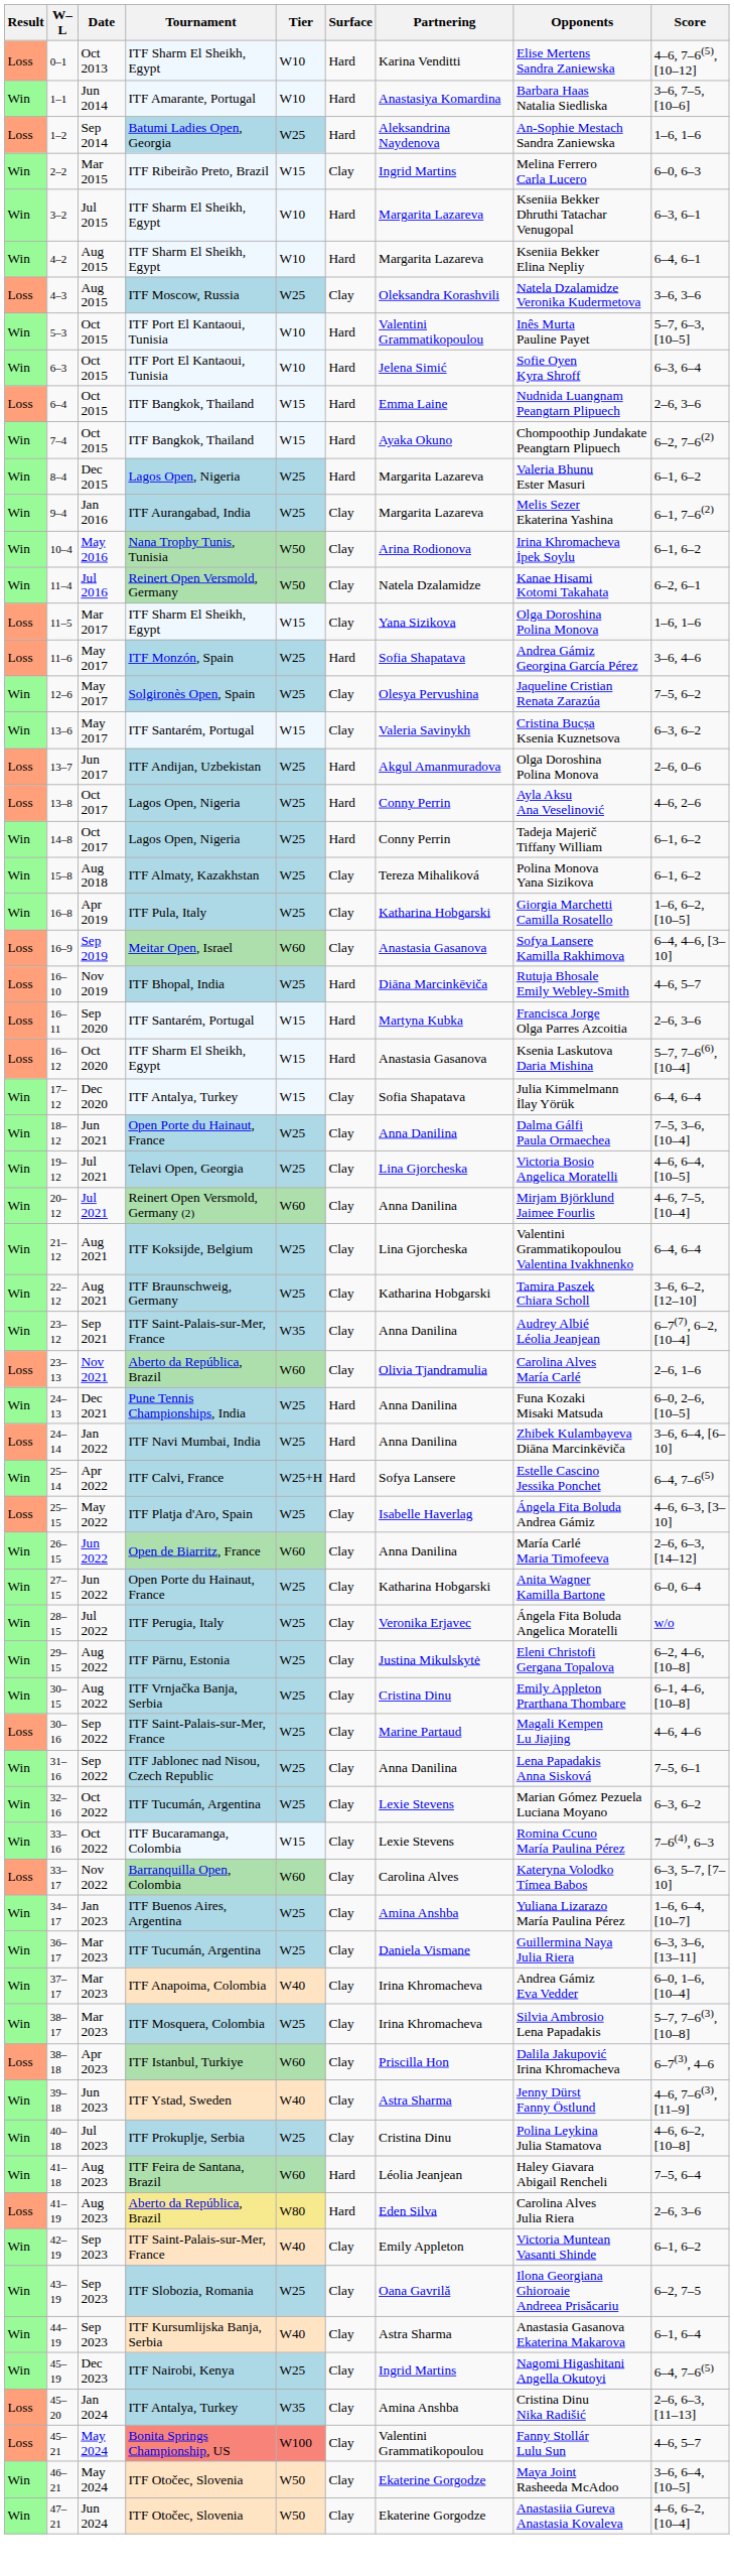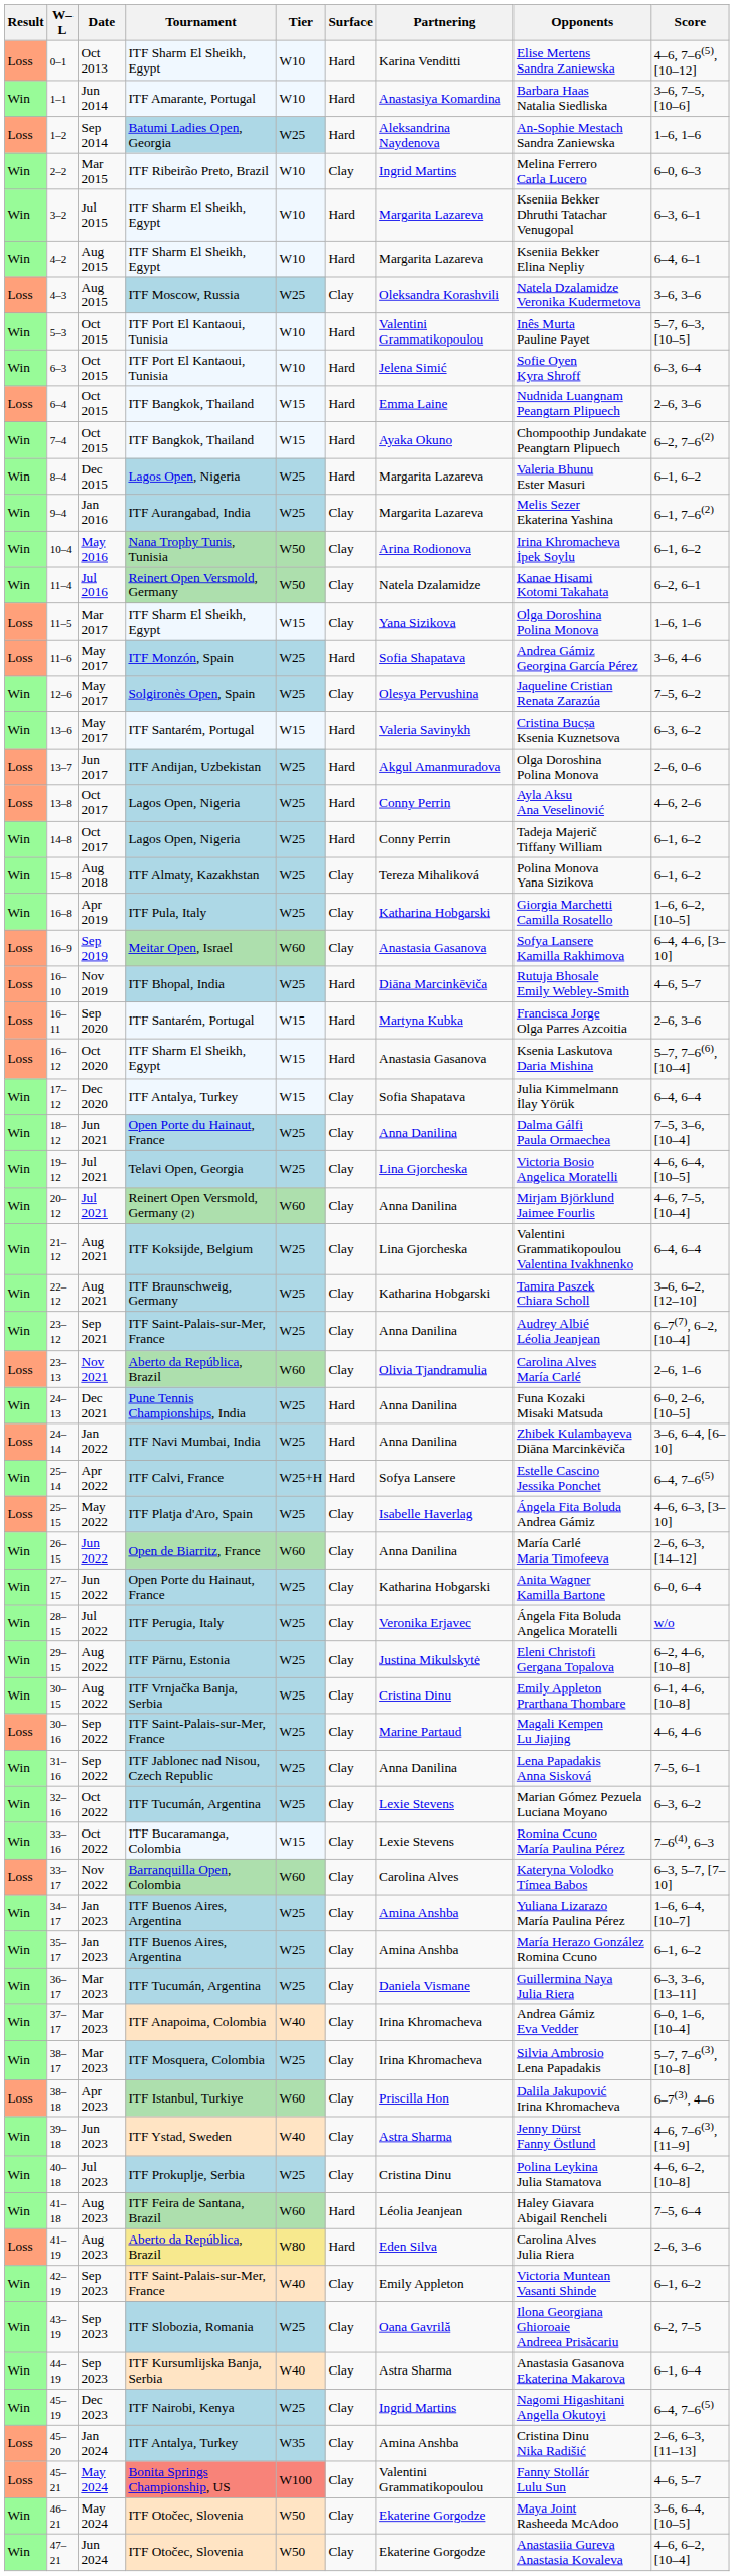2–2 | Tier: W15 -> W10
13–6 | Surface: Clay -> Hard
23–12 | Tier: W35 -> W25
+ row: Win | 35–17 | Jan 2023 | ITF Buenos Aires, Argentina | W25 | Clay | Amina Anshba | María Herazo González Romina Ccuno | 6–1, 6–2
